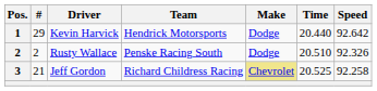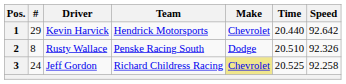Kevin Harvick | Make: Dodge -> Chevrolet
Rusty Wallace | #: 2 -> 8
Jeff Gordon | #: 21 -> 24
